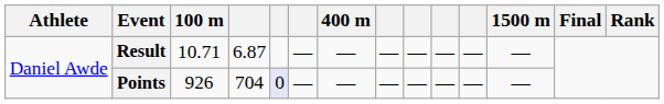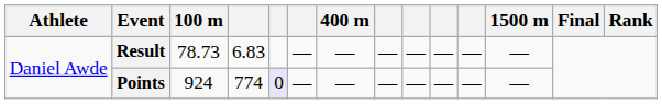Result | 100 m: 10.71 -> 78.73
Result | column 4: 6.87 -> 6.83
Points | 100 m: 926 -> 924
Points | column 4: 704 -> 774
